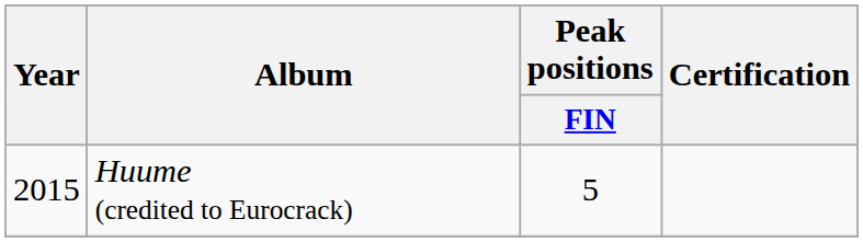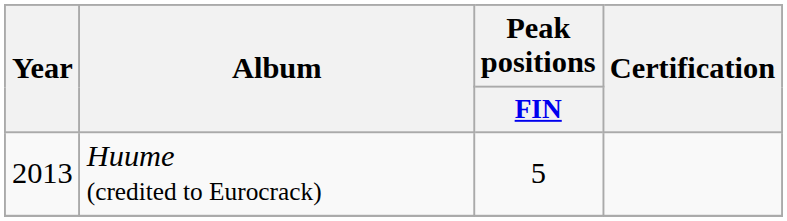Huume (credited to Eurocrack) | Year: 2015 -> 2013
